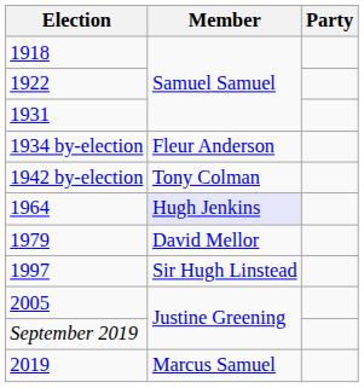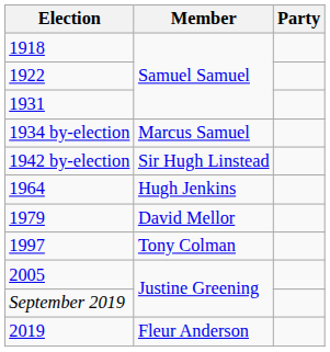1934 by-election | Member: Fleur Anderson -> Marcus Samuel
1942 by-election | Member: Tony Colman -> Sir Hugh Linstead
1964 | Member: lavender background -> no background
1997 | Member: Sir Hugh Linstead -> Tony Colman
2019 | Member: Marcus Samuel -> Fleur Anderson
